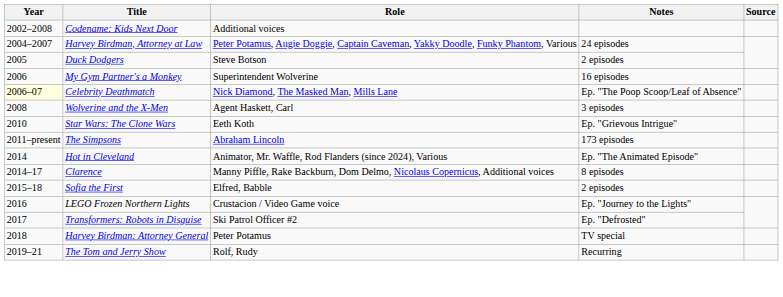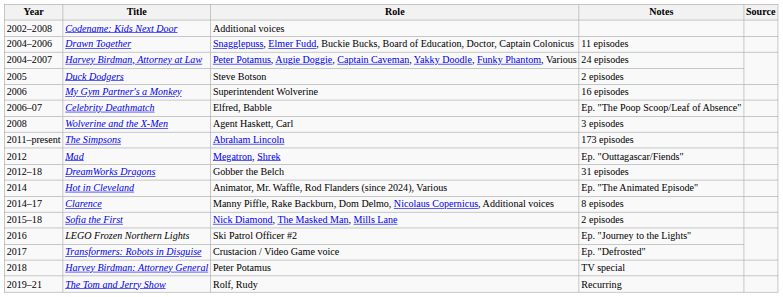+ row: 2004–2006 | Drawn Together | Snagglepuss, Elmer Fudd, Buckie Bucks, Board of Education, Doctor, Captain Colonicus | 11 episodes
Celebrity Deathmatch | Year: lightyellow background -> no background
Celebrity Deathmatch | Role: Nick Diamond, The Masked Man, Mills Lane -> Elfred, Babble
- row: 2010 | Star Wars: The Clone Wars | Eeth Koth | Ep. "Grievous Intrigue"
+ row: 2012 | Mad | Megatron, Shrek | Ep. "Outtagascar/Fiends"
+ row: 2012–18 | DreamWorks Dragons | Gobber the Belch | 31 episodes
Sofia the First | Role: Elfred, Babble -> Nick Diamond, The Masked Man, Mills Lane
LEGO Frozen Northern Lights | Role: Crustacion / Video Game voice -> Ski Patrol Officer #2
Transformers: Robots in Disguise | Role: Ski Patrol Officer #2 -> Crustacion / Video Game voice
